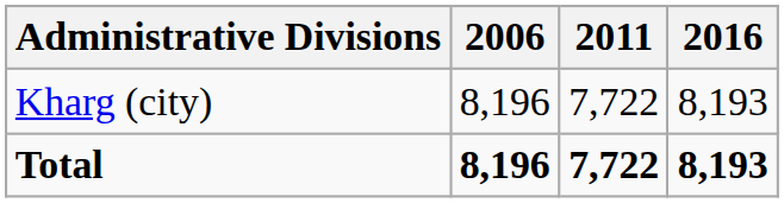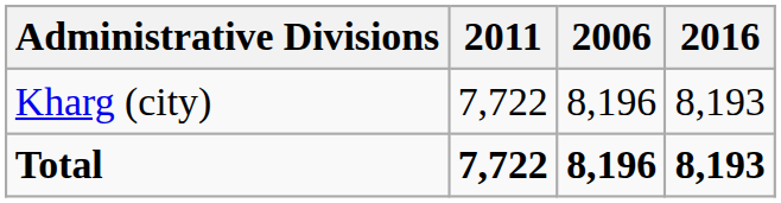columns swapped: 2006 <-> 2011
